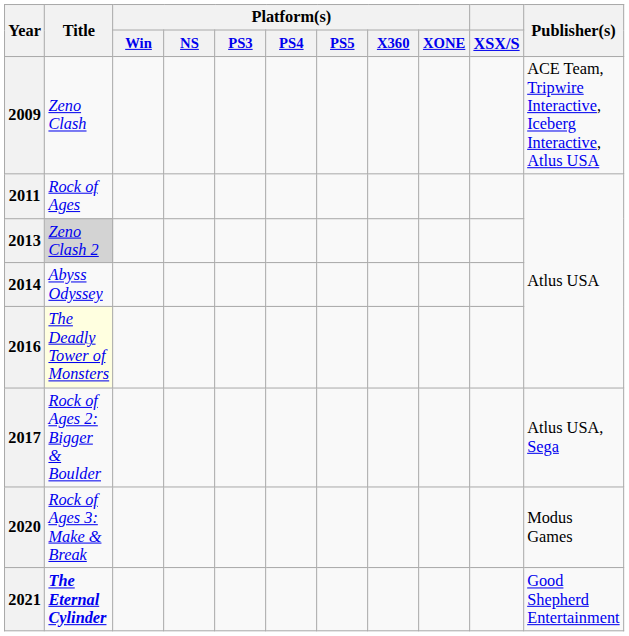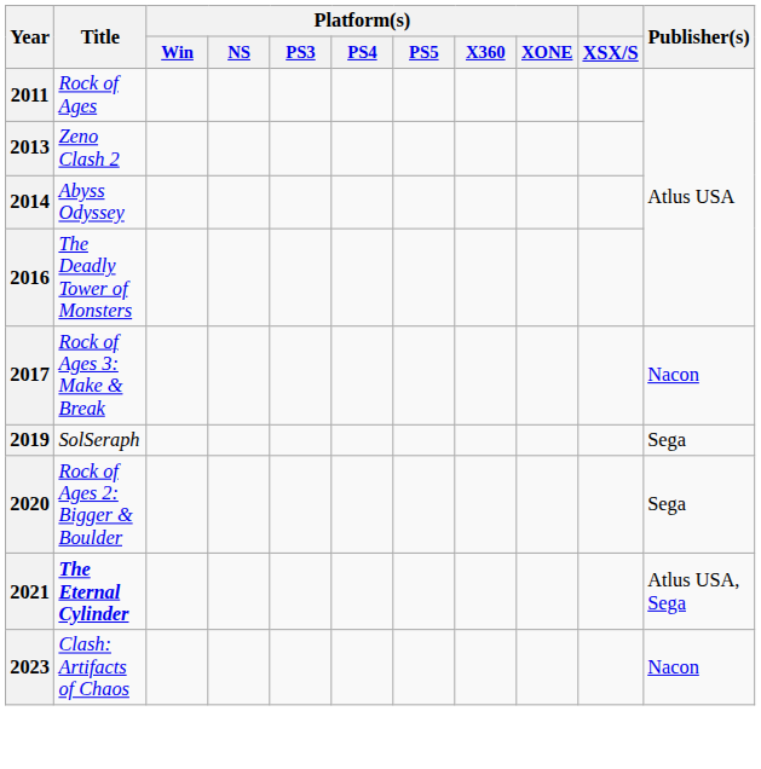- row: 2009 | Zeno Clash | ACE Team, Tripwire Interactive, Iceberg Interactive, Atlus USA
2013 | Title: lightgrey background -> no background
2016 | Title: lightyellow background -> no background
2017 | Title: Rock of Ages 2: Bigger & Boulder -> Rock of Ages 3: Make & Break
2017 | Publisher(s): Atlus USA, Sega -> Nacon
+ row: 2019 | SolSeraph | Sega
2020 | Title: Rock of Ages 3: Make & Break -> Rock of Ages 2: Bigger & Boulder
2020 | Publisher(s): Modus Games -> Sega
2021 | Publisher(s): Good Shepherd Entertainment -> Atlus USA, Sega
+ row: 2023 | Clash: Artifacts of Chaos | Nacon
